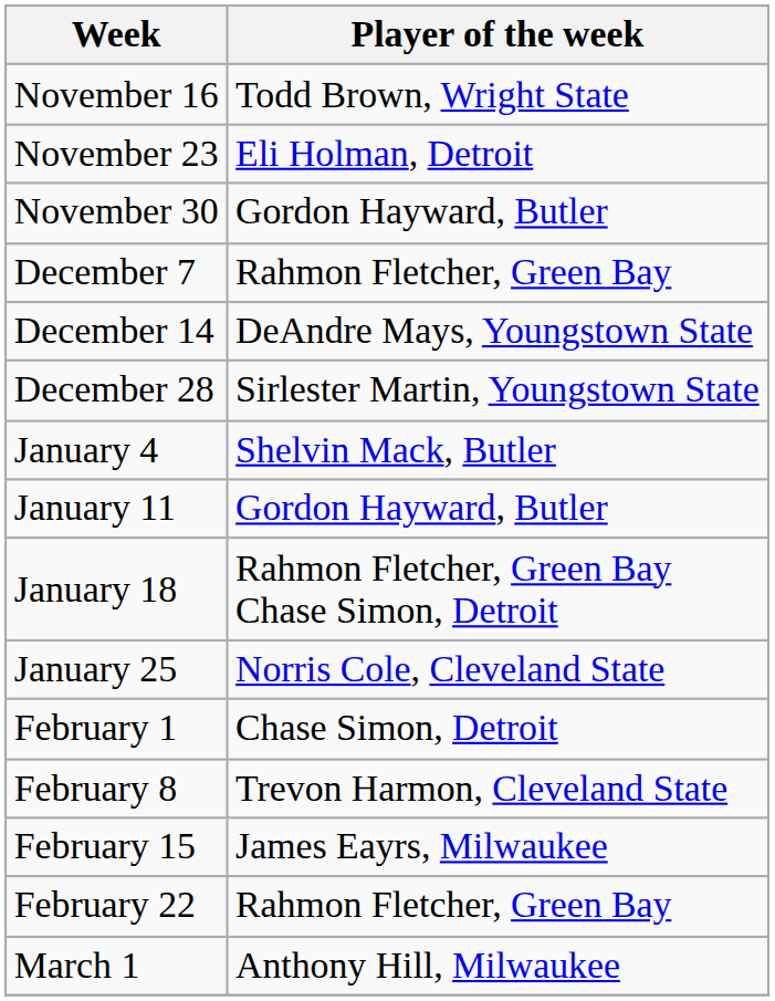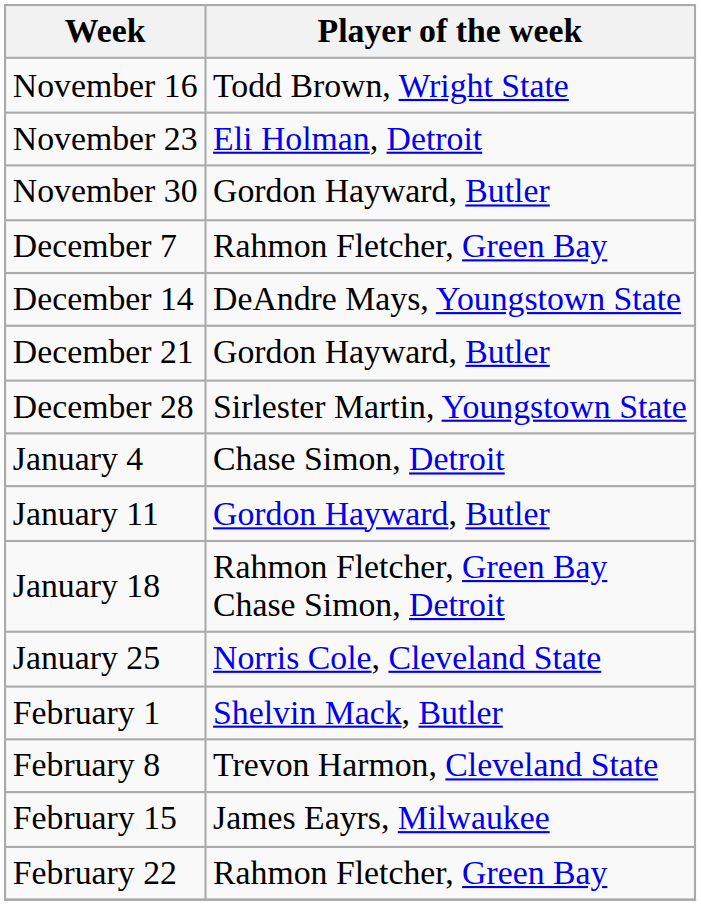+ row: December 21 | Gordon Hayward, Butler
January 4 | Player of the week: Shelvin Mack, Butler -> Chase Simon, Detroit
February 1 | Player of the week: Chase Simon, Detroit -> Shelvin Mack, Butler
- row: March 1 | Anthony Hill, Milwaukee
